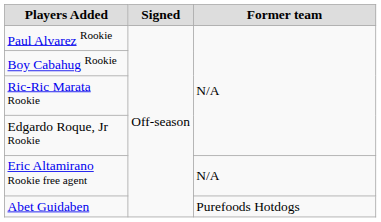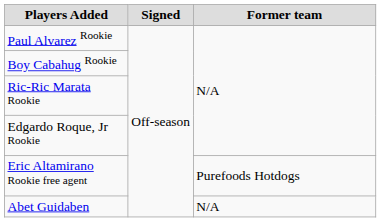Eric Altamirano Rookie free agent | Former team: N/A -> Purefoods Hotdogs
Abet Guidaben | Former team: Purefoods Hotdogs -> N/A
